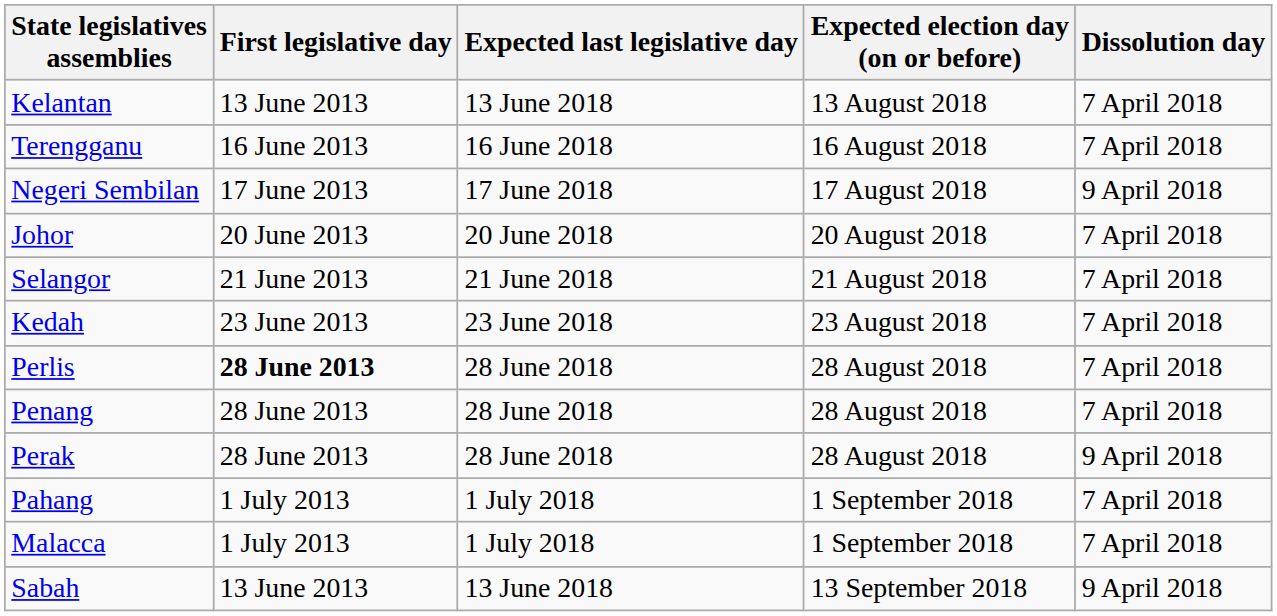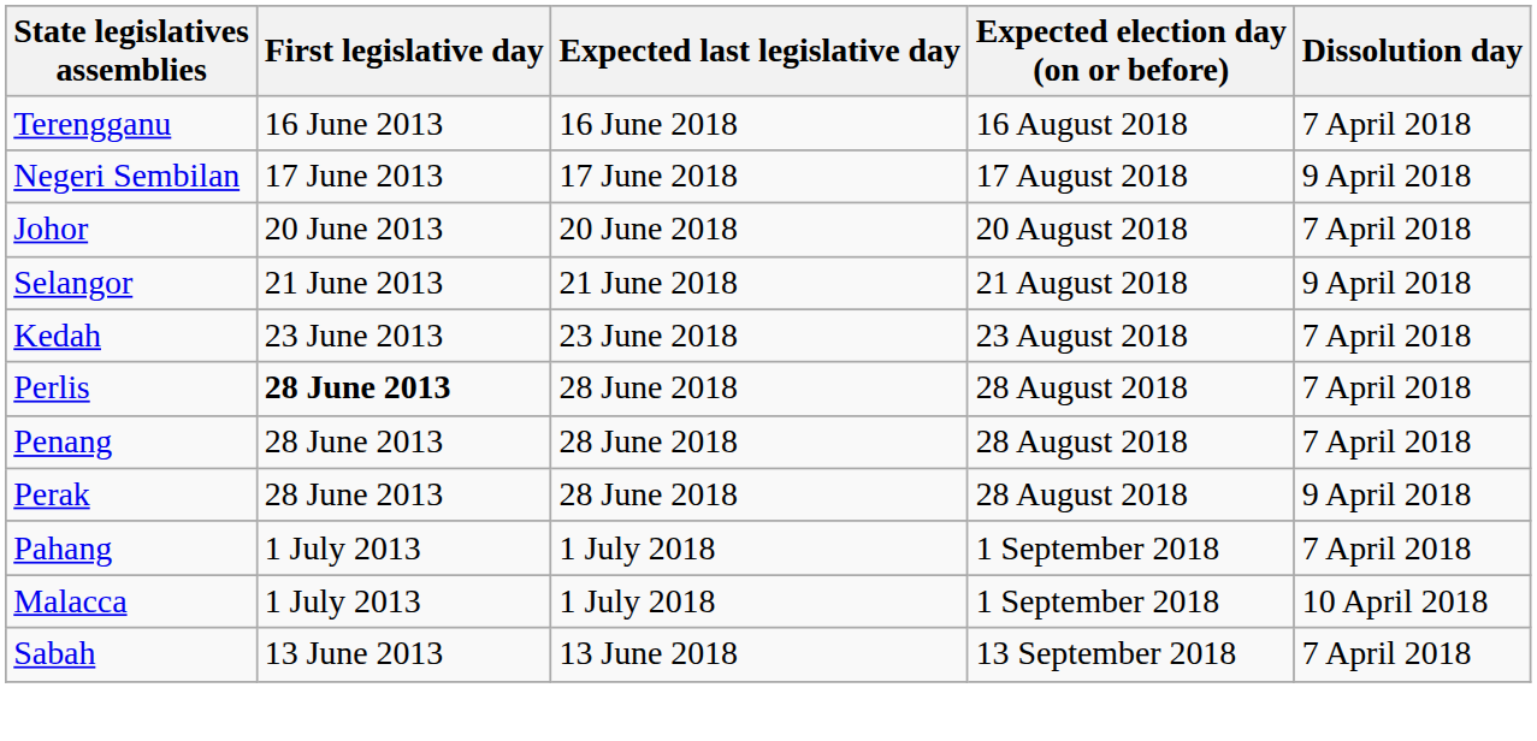- row: Kelantan | 13 June 2013 | 13 June 2018 | 13 August 2018 | 7 April 2018
Selangor | Dissolution day: 7 April 2018 -> 9 April 2018
Malacca | Dissolution day: 7 April 2018 -> 10 April 2018
Sabah | Dissolution day: 9 April 2018 -> 7 April 2018
